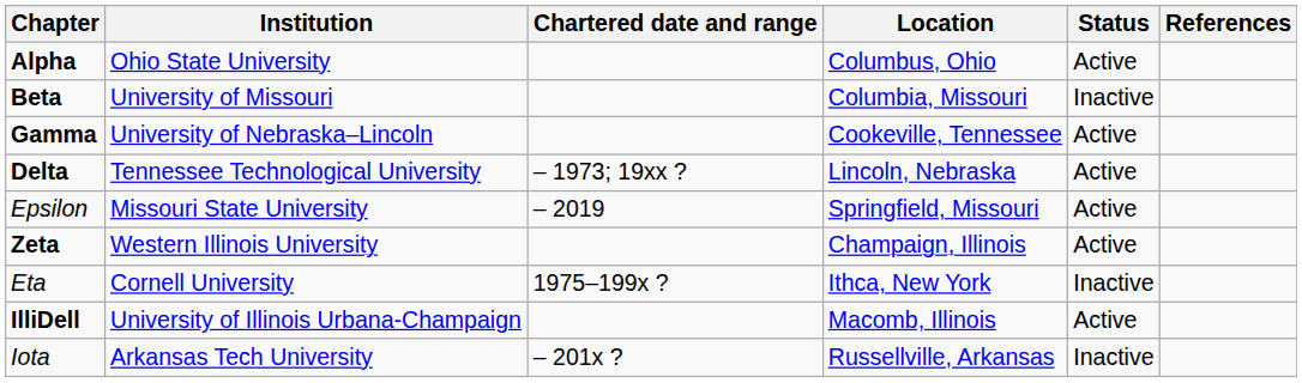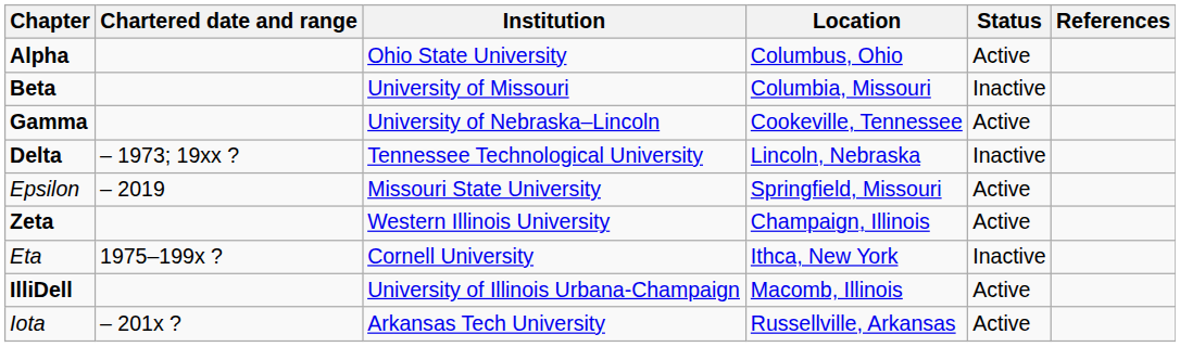columns swapped: Chartered date and range <-> Institution
Delta | Status: Active -> Inactive
Iota | Status: Inactive -> Active
